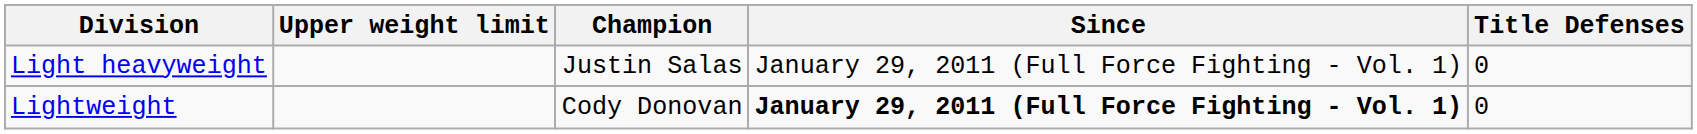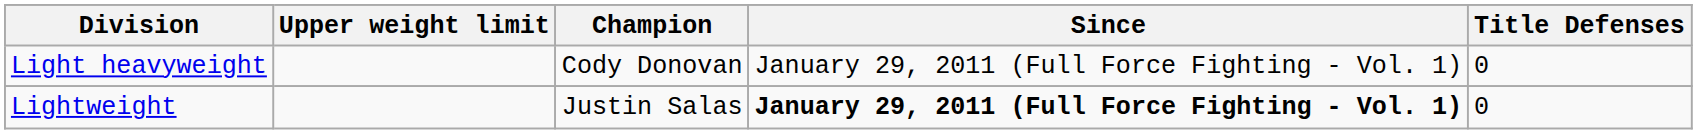Light heavyweight | Champion: Justin Salas -> Cody Donovan
Lightweight | Champion: Cody Donovan -> Justin Salas
